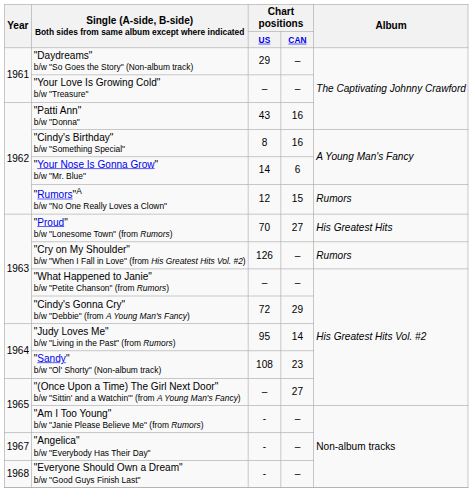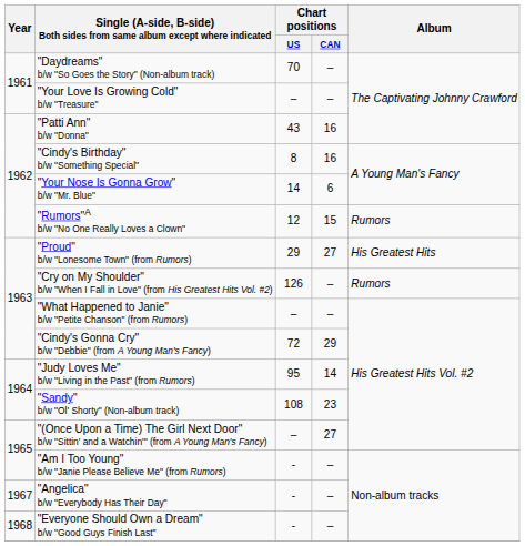"Daydreams" b/w "So Goes the Story" (Non-album track) | Chart positions / US: 29 -> 70
"Proud" b/w "Lonesome Town" (from Rumors) | Chart positions / US: 70 -> 29
